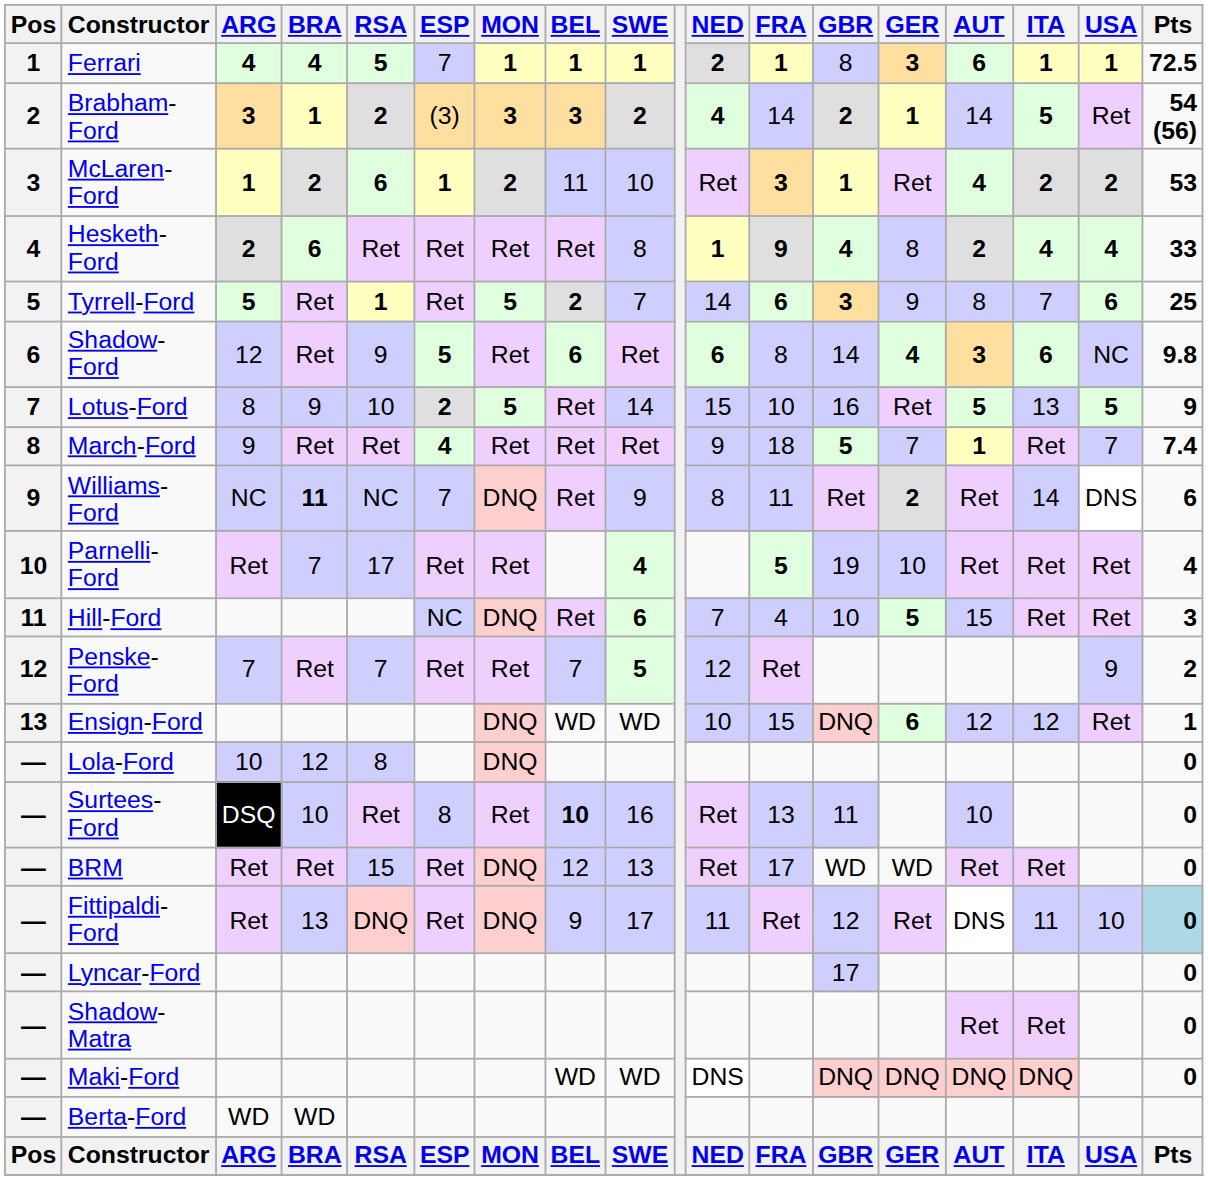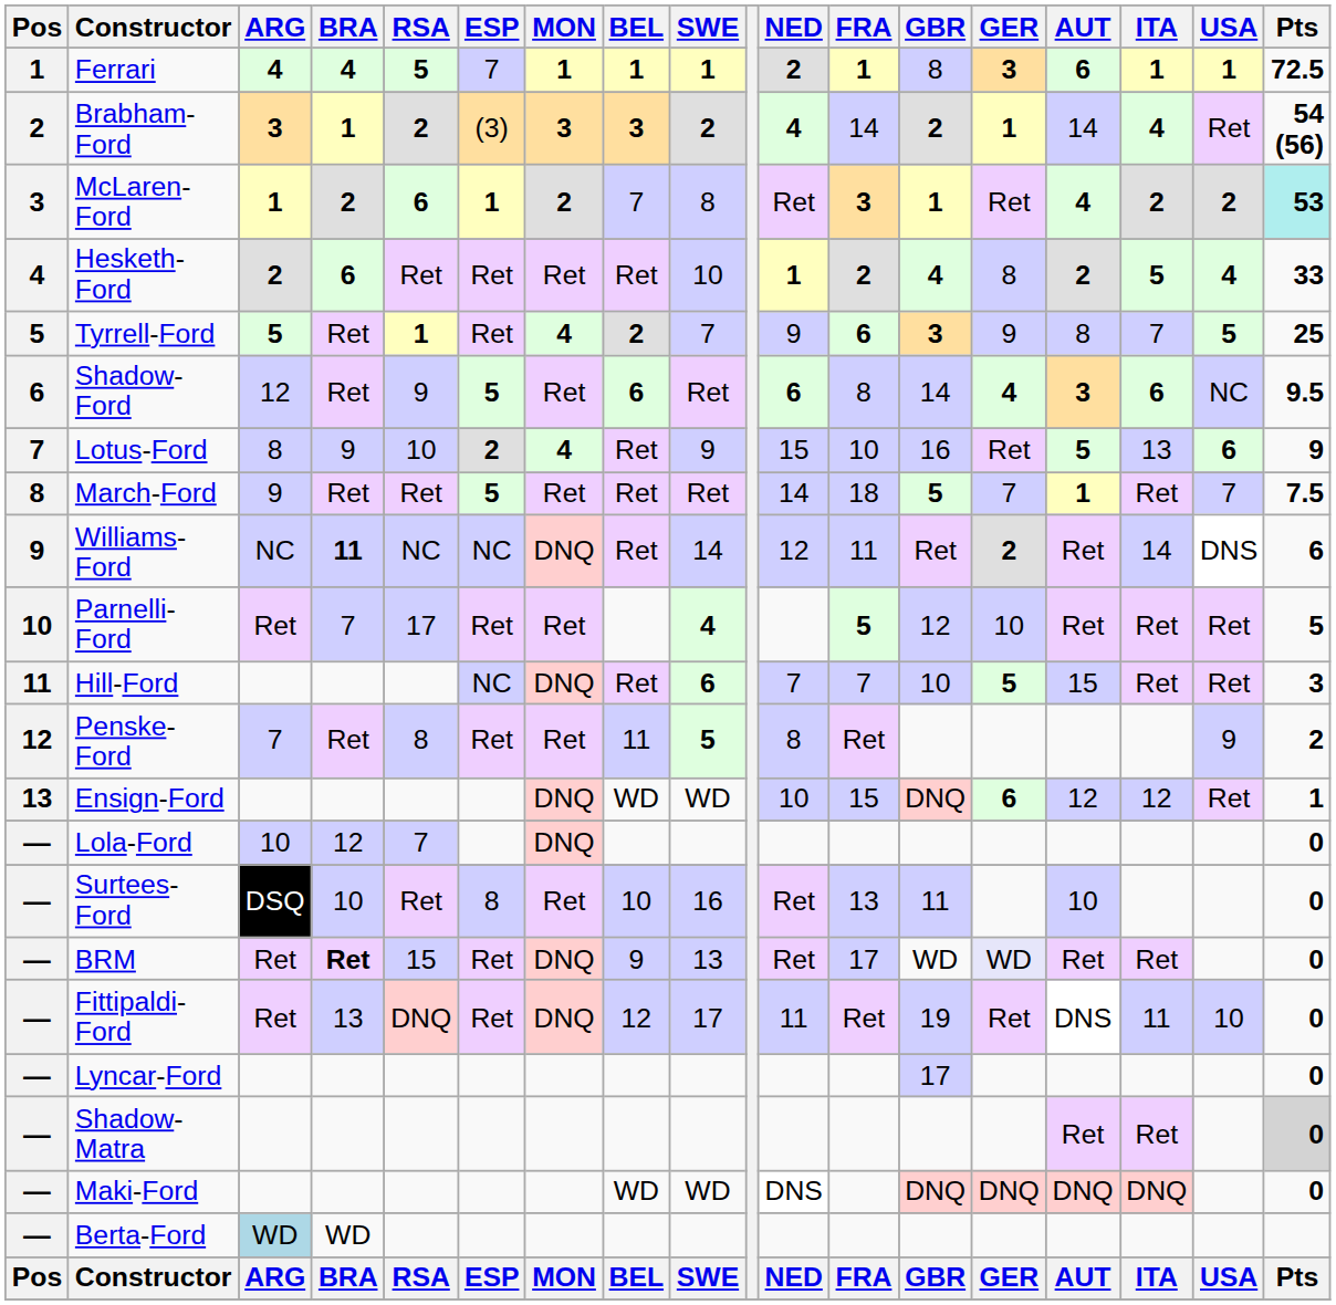Brabham-Ford | ITA: 5 -> 4
McLaren-Ford | BEL: 11 -> 7
McLaren-Ford | SWE: 10 -> 8
McLaren-Ford | Pts: no background -> paleturquoise background
Hesketh-Ford | SWE: 8 -> 10
Hesketh-Ford | FRA: 9 -> 2
Hesketh-Ford | ITA: 4 -> 5
Tyrrell-Ford | MON: 5 -> 4
Tyrrell-Ford | NED: 14 -> 9
Tyrrell-Ford | USA: 6 -> 5
Shadow-Ford | Pts: 9.8 -> 9.5
Lotus-Ford | MON: 5 -> 4
Lotus-Ford | SWE: 14 -> 9
Lotus-Ford | USA: 5 -> 6
March-Ford | ESP: 4 -> 5
March-Ford | NED: 9 -> 14
March-Ford | Pts: 7.4 -> 7.5
Williams-Ford | ESP: 7 -> NC
Williams-Ford | SWE: 9 -> 14
Williams-Ford | NED: 8 -> 12
Parnelli-Ford | GBR: 19 -> 12
Parnelli-Ford | Pts: 4 -> 5
Hill-Ford | FRA: 4 -> 7
Penske-Ford | RSA: 7 -> 8
Penske-Ford | BEL: 7 -> 11
Penske-Ford | NED: 12 -> 8
Lola-Ford | RSA: 8 -> 7
Surtees-Ford | BEL: bold -> normal
BRM | BRA: normal -> bold
BRM | BEL: 12 -> 9
BRM | GER: no background -> lavender background
Fittipaldi-Ford | BEL: 9 -> 12
Fittipaldi-Ford | GBR: 12 -> 19
Fittipaldi-Ford | Pts: lightblue background -> no background
Shadow-Matra | Pts: no background -> lightgrey background
Berta-Ford | ARG: no background -> lightblue background
